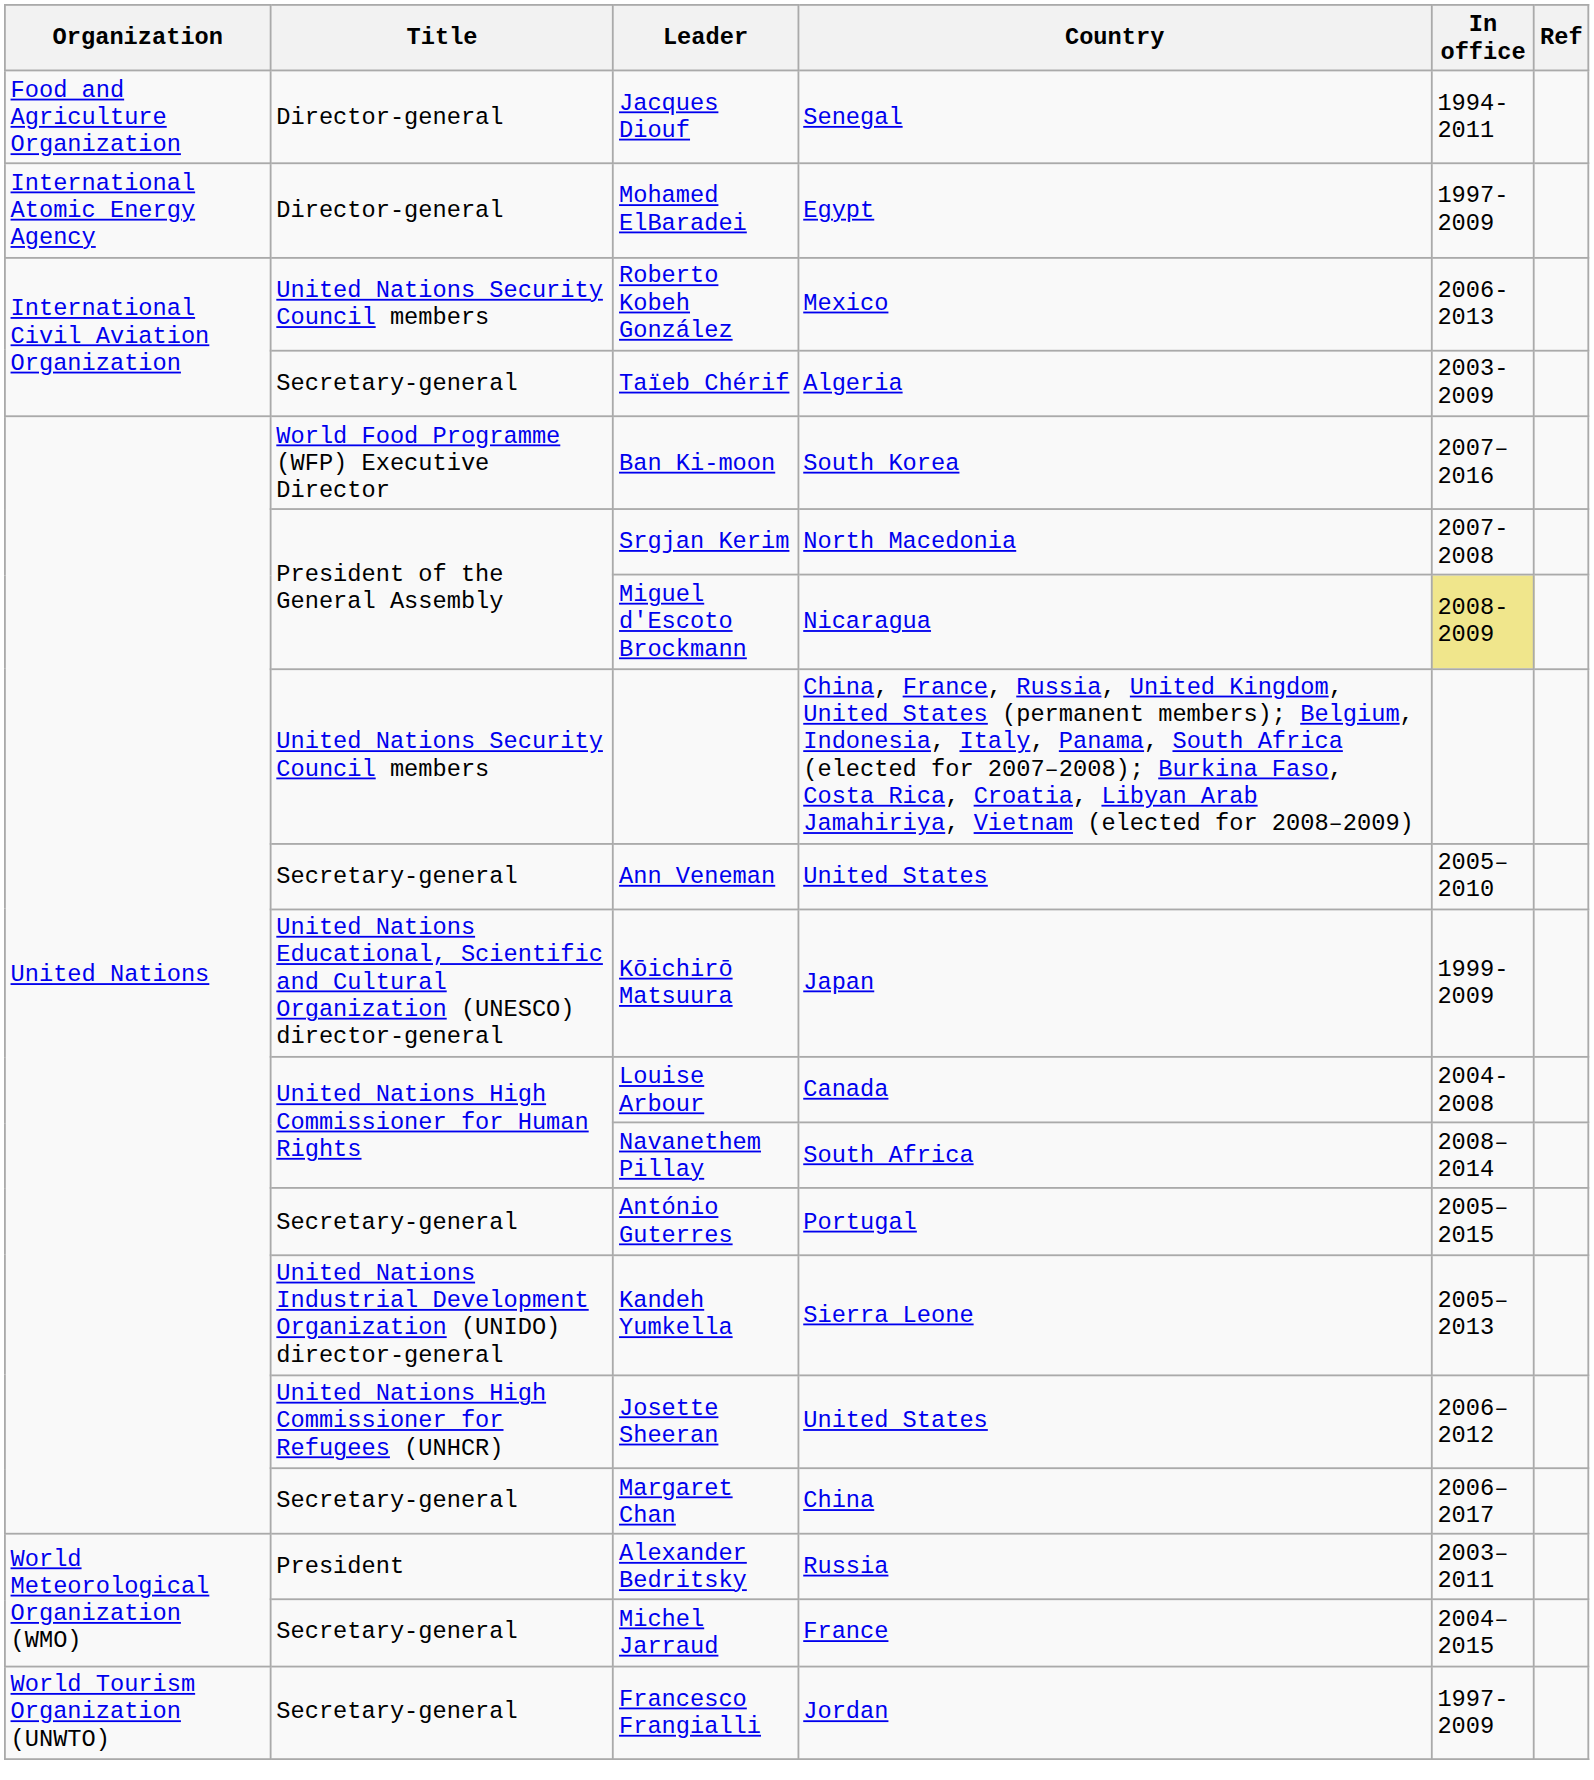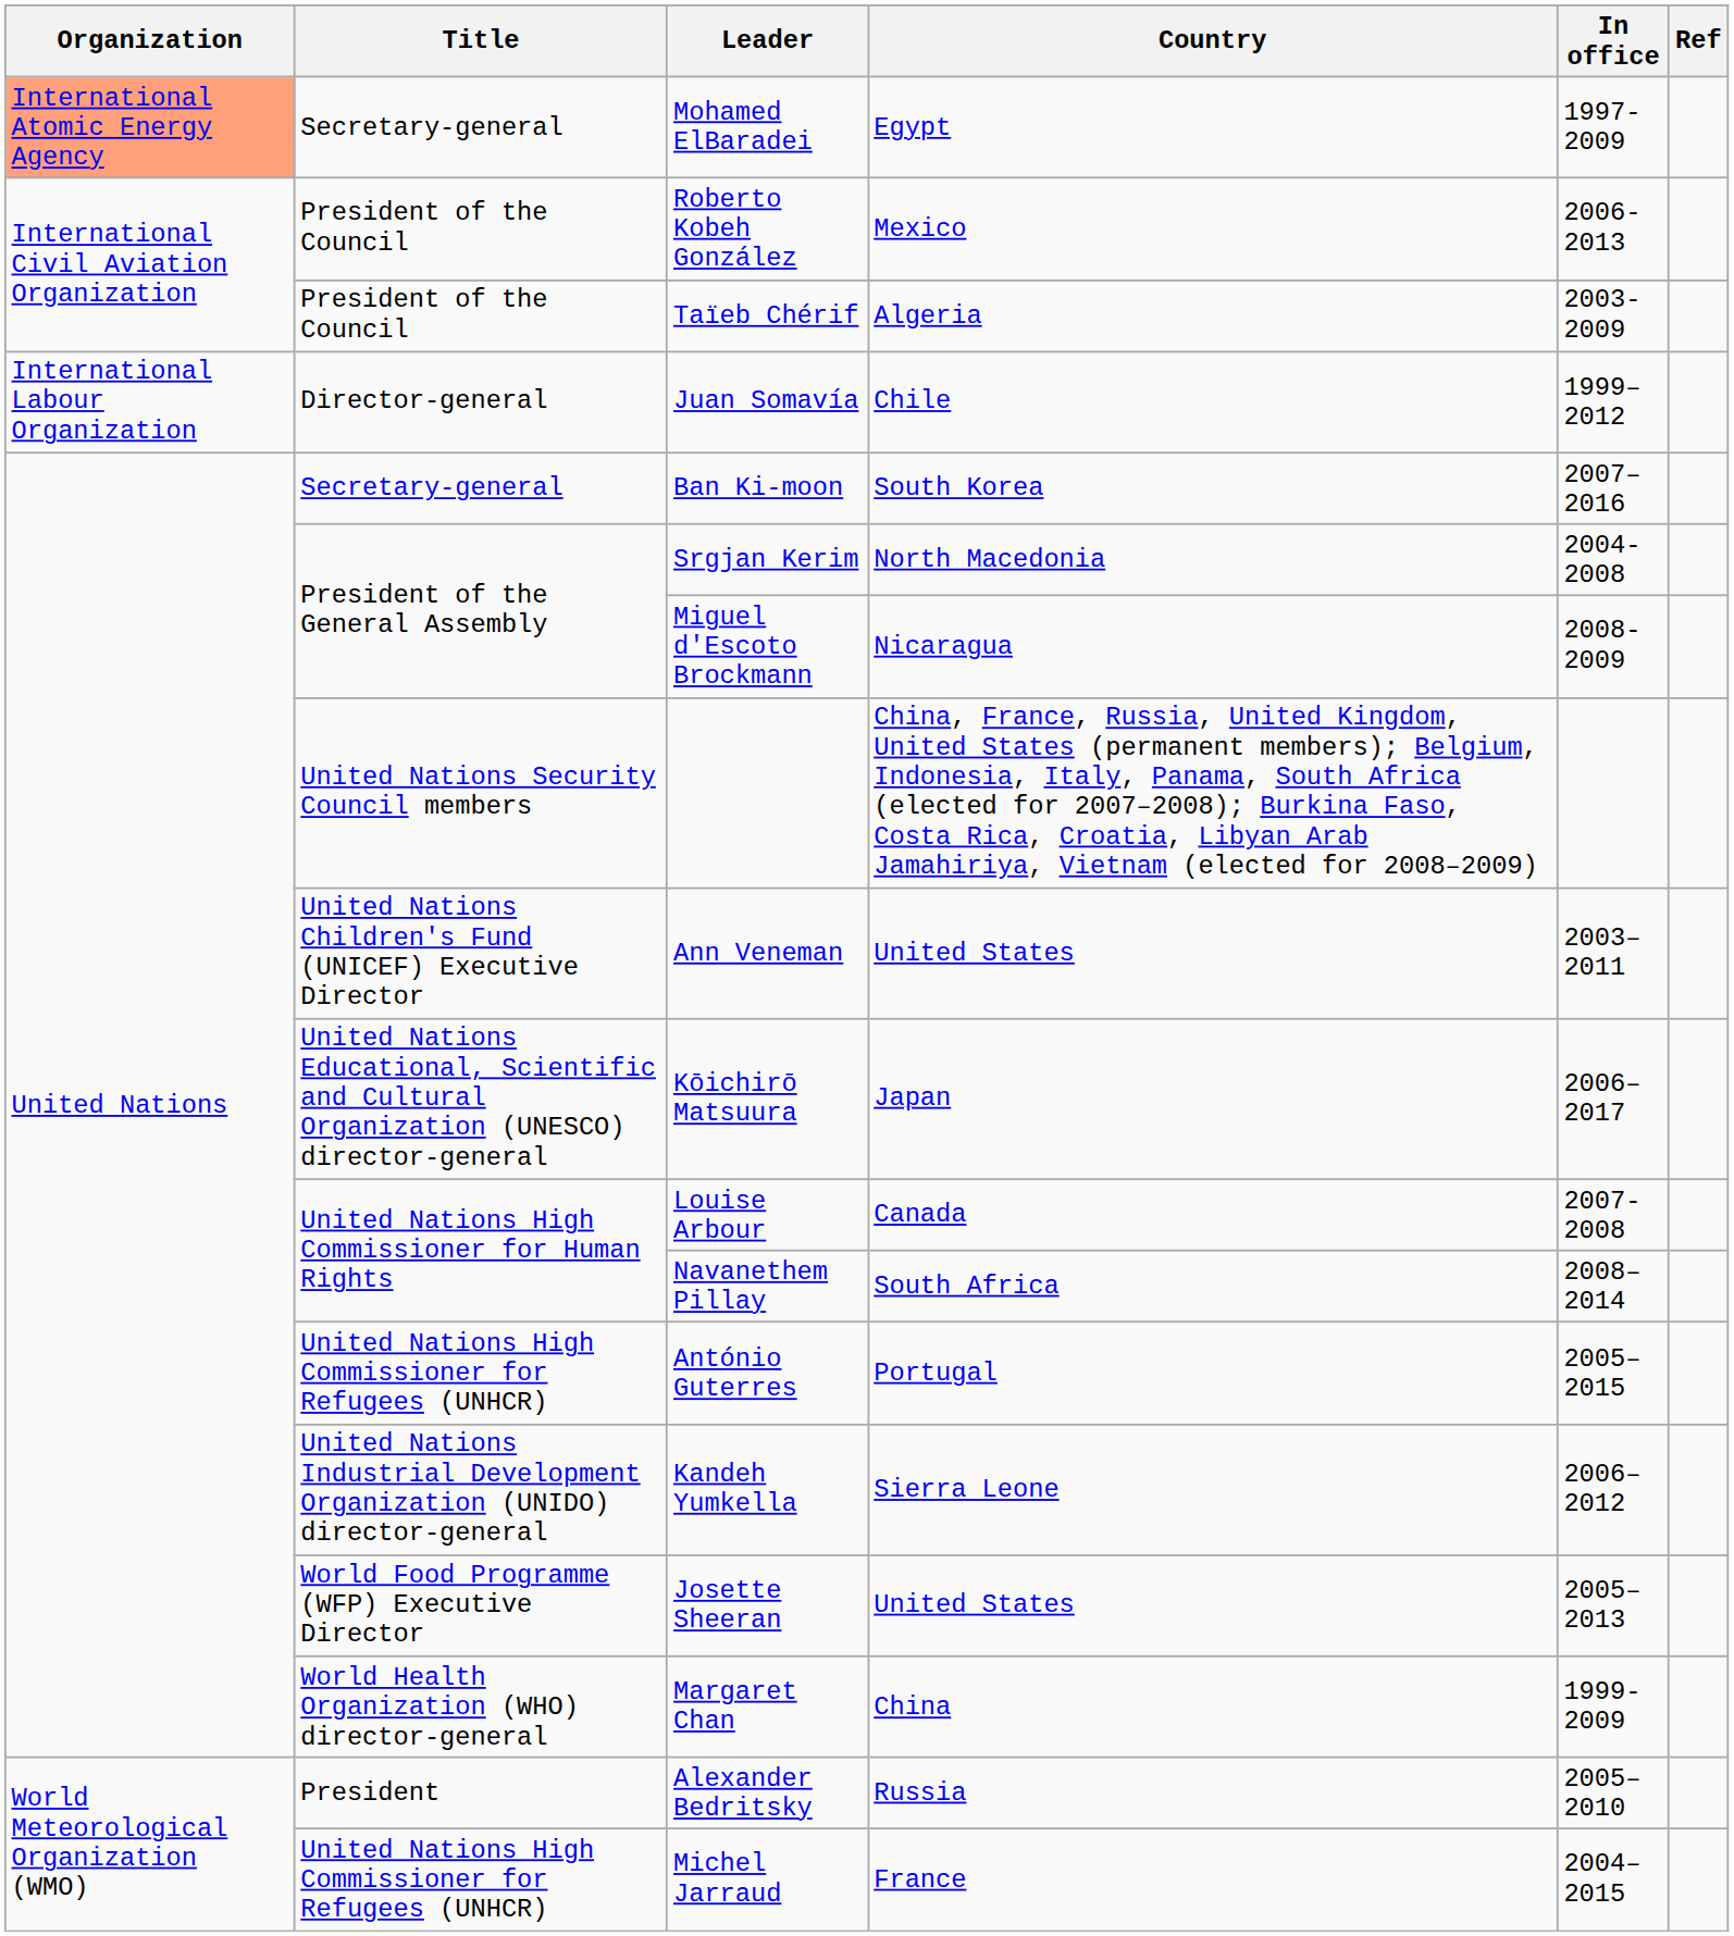- row: Food and Agriculture Organization | Director-general | Jacques Diouf | Senegal | 1994-2011
Mohamed ElBaradei | Organization: no background -> lightsalmon background
Mohamed ElBaradei | Title: Director-general -> Secretary-general
Roberto Kobeh González | Title: United Nations Security Council members -> President of the Council
Taïeb Chérif | Title: Secretary-general -> President of the Council
+ row: International Labour Organization | Director-general | Juan Somavía | Chile | 1999–2012
Ban Ki-moon | Title: World Food Programme (WFP) Executive Director -> Secretary-general
Srgjan Kerim | In office: 2007-2008 -> 2004-2008
Miguel d'Escoto Brockmann | In office: khaki background -> no background
Ann Veneman | Title: Secretary-general -> United Nations Children's Fund (UNICEF) Executive Director
Ann Veneman | In office: 2005–2010 -> 2003–2011
Kōichirō Matsuura | In office: 1999-2009 -> 2006–2017
Louise Arbour | In office: 2004-2008 -> 2007-2008
António Guterres | Title: Secretary-general -> United Nations High Commissioner for Refugees (UNHCR)
Kandeh Yumkella | In office: 2005–2013 -> 2006–2012
Josette Sheeran | Title: United Nations High Commissioner for Refugees (UNHCR) -> World Food Programme (WFP) Executive Director
Josette Sheeran | In office: 2006–2012 -> 2005–2013
Margaret Chan | Title: Secretary-general -> World Health Organization (WHO) director-general
Margaret Chan | In office: 2006–2017 -> 1999-2009
Alexander Bedritsky | In office: 2003–2011 -> 2005–2010
Michel Jarraud | Title: Secretary-general -> United Nations High Commissioner for Refugees (UNHCR)
- row: World Tourism Organization (UNWTO) | Secretary-general | Francesco Frangialli | Jordan | 1997-2009
